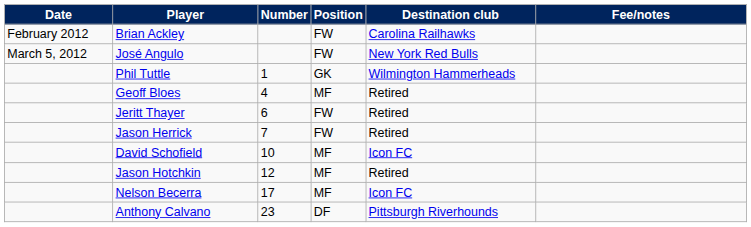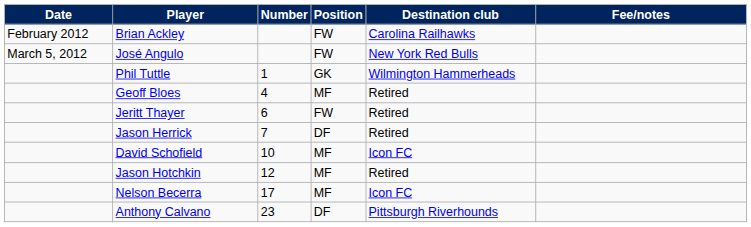Jason Herrick | Position: FW -> DF
